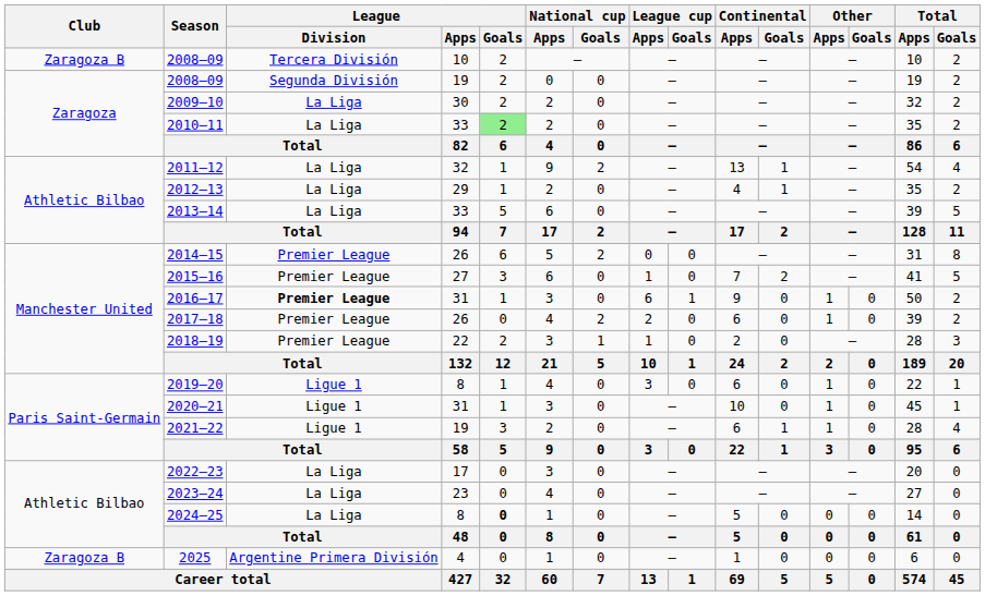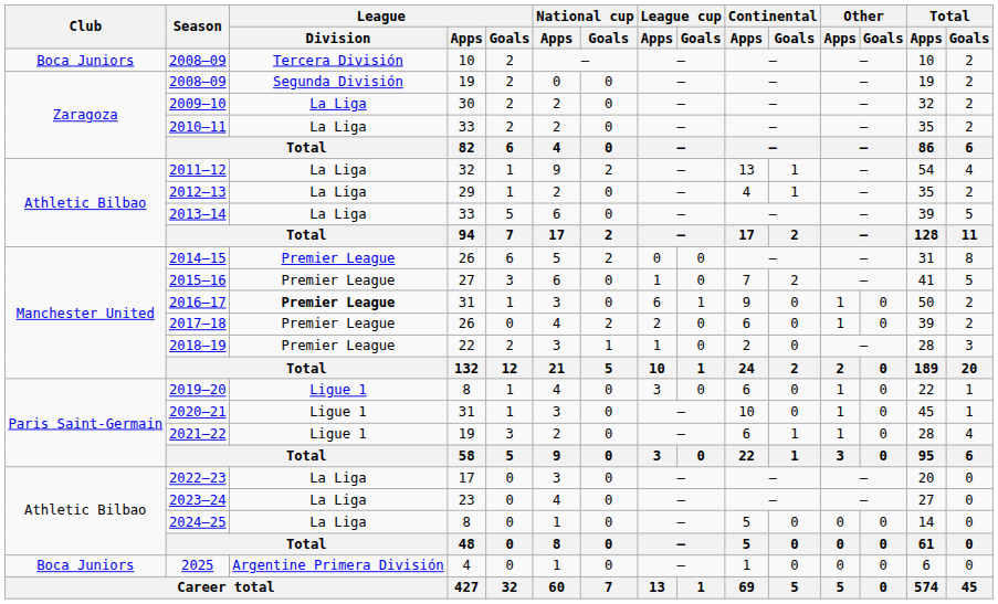2008–09 / 10 | Club: Zaragoza B -> Boca Juniors
2010–11 | League / Goals: lightgreen background -> no background
2024–25 | League / Goals: bold -> normal
2025 | Club: Zaragoza B -> Boca Juniors
